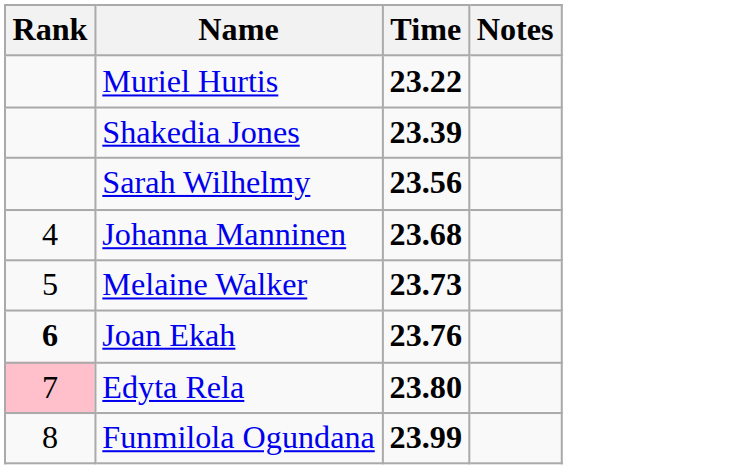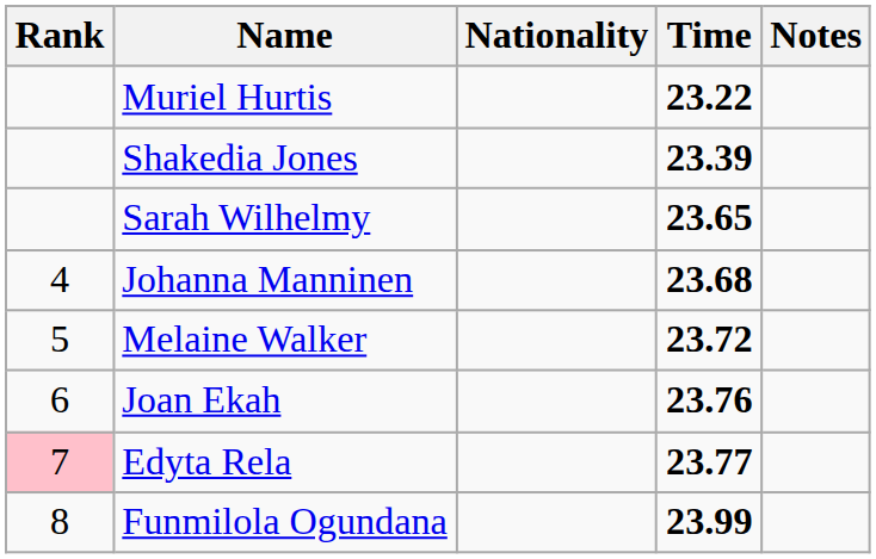+ column: Nationality
Sarah Wilhelmy | Time: 23.56 -> 23.65
Melaine Walker | Time: 23.73 -> 23.72
Joan Ekah | Rank: bold -> normal
Edyta Rela | Time: 23.80 -> 23.77
